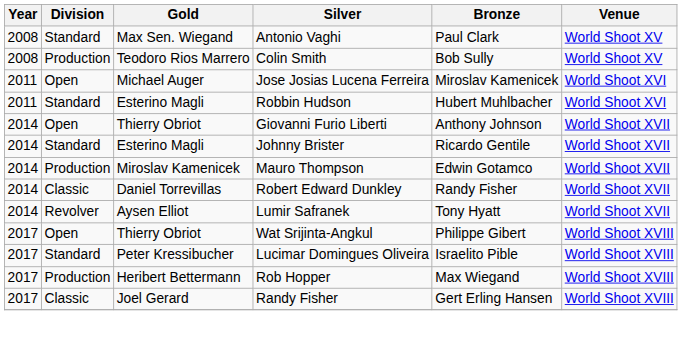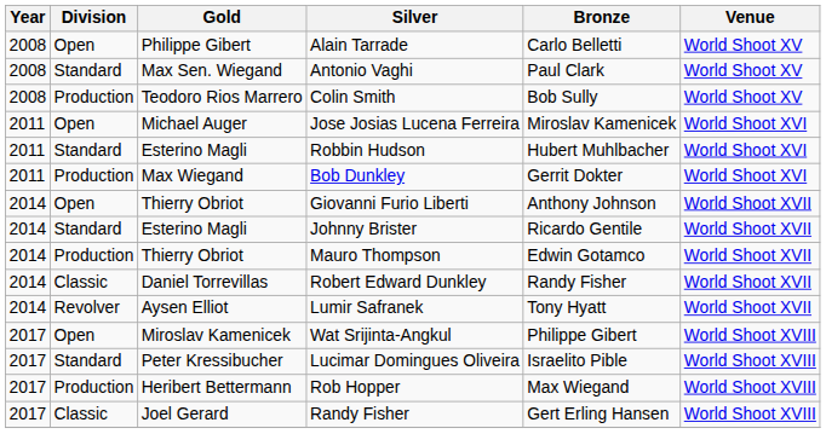+ row: 2008 | Open | Philippe Gibert | Alain Tarrade | Carlo Belletti | World Shoot XV
+ row: 2011 | Production | Max Wiegand | Bob Dunkley | Gerrit Dokter | World Shoot XVI
Mauro Thompson | Gold: Miroslav Kamenicek -> Thierry Obriot
Wat Srijinta-Angkul | Gold: Thierry Obriot -> Miroslav Kamenicek
